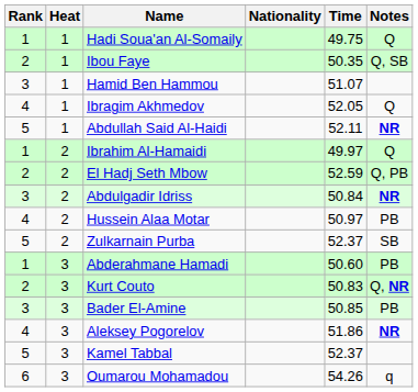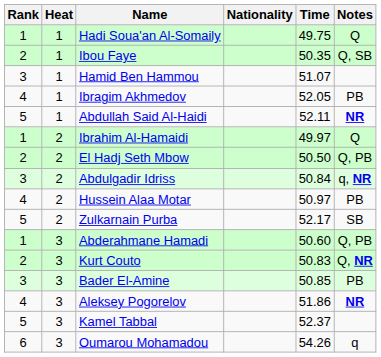Ibragim Akhmedov | Notes: Q -> PB
El Hadj Seth Mbow | Time: 52.59 -> 50.50
Abdulgadir Idriss | Notes: NR -> q, NR
Zulkarnain Purba | Time: 52.37 -> 52.17
Abderahmane Hamadi | Notes: PB -> Q, PB
